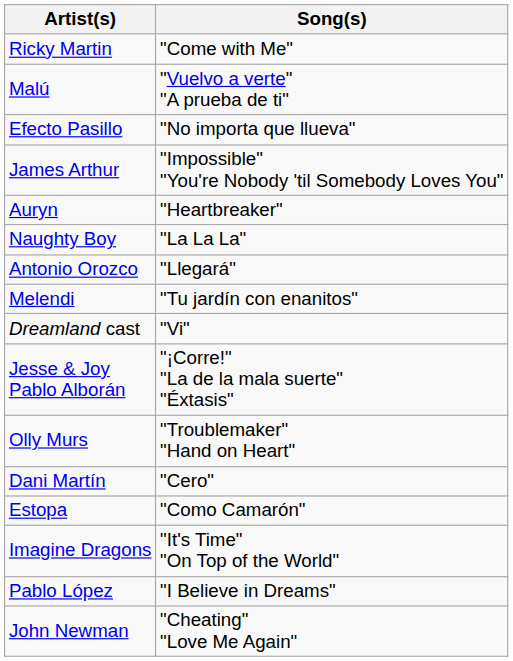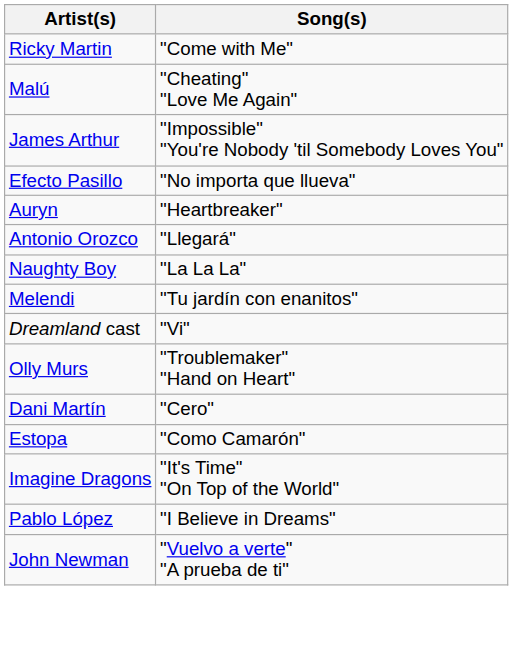Malú | Song(s): "Vuelvo a verte" "A prueba de ti" -> "Cheating" "Love Me Again"
rows swapped: Efecto Pasillo <-> James Arthur
rows swapped: Antonio Orozco <-> Naughty Boy
- row: Jesse & Joy Pablo Alborán | "¡Corre!" "La de la mala suerte" "Éxtasis"
John Newman | Song(s): "Cheating" "Love Me Again" -> "Vuelvo a verte" "A prueba de ti"
